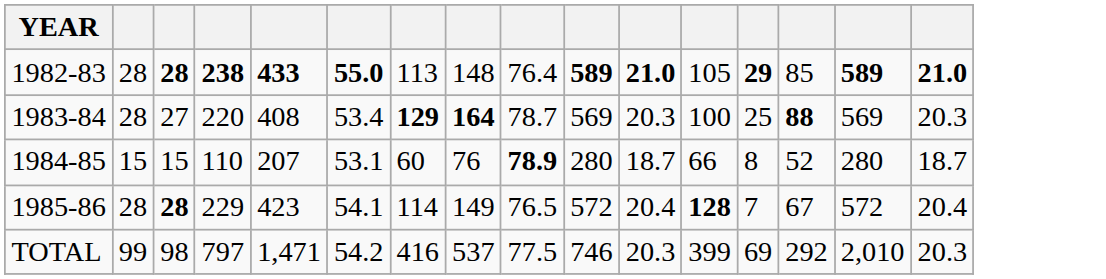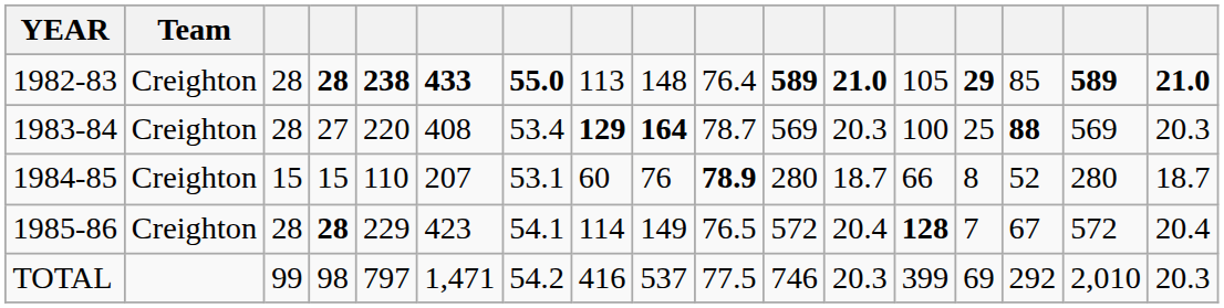+ column: Team | Creighton | Creighton | Creighton | Creighton
